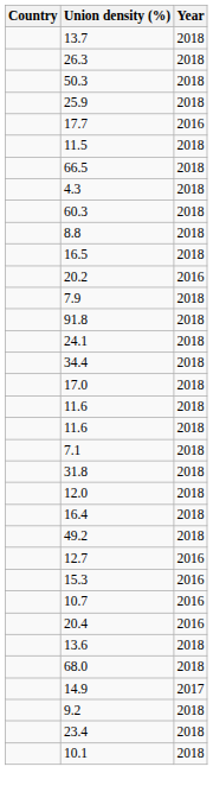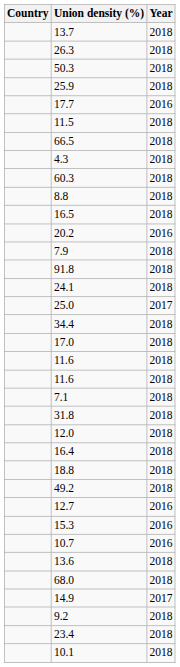+ row: 25.0 | 2017
+ row: 18.8 | 2018
- row: 20.4 | 2016
